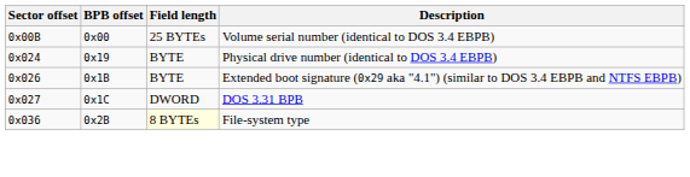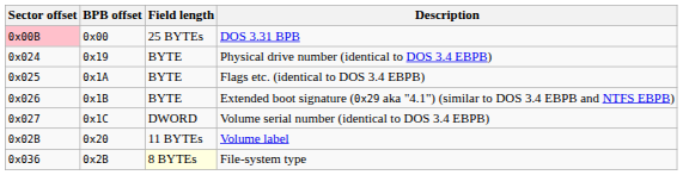0x00 | Sector offset: no background -> pink background
0x00 | Description: Volume serial number (identical to DOS 3.4 EBPB) -> DOS 3.31 BPB
+ row: 0x025 | 0x1A | BYTE | Flags etc. (identical to DOS 3.4 EBPB)
0x1C | Description: DOS 3.31 BPB -> Volume serial number (identical to DOS 3.4 EBPB)
+ row: 0x02B | 0x20 | 11 BYTEs | Volume label
